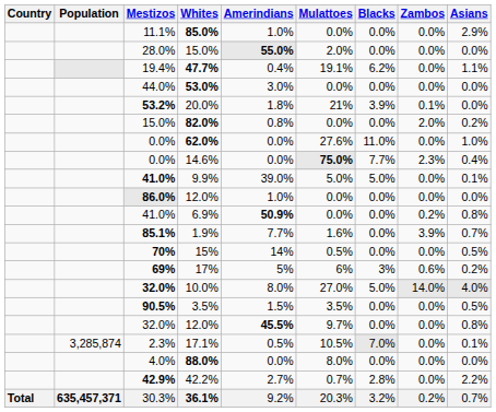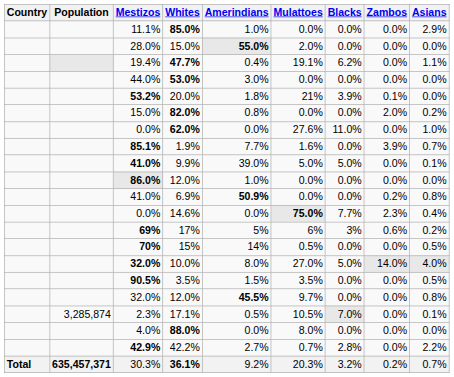rows swapped: 14.6% <-> 1.9%
rows swapped: 15% <-> 17%
